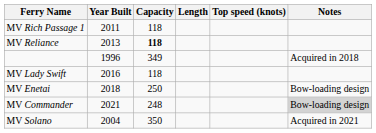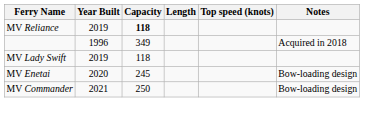- row: MV Rich Passage 1 | 2011 | 118
MV Reliance | Year Built: 2013 -> 2019
MV Lady Swift | Year Built: 2016 -> 2019
MV Enetai | Year Built: 2018 -> 2020
MV Enetai | Capacity: 250 -> 245
MV Commander | Capacity: 248 -> 250
MV Commander | Notes: lightgrey background -> no background
- row: MV Solano | 2004 | 350 | Acquired in 2021
